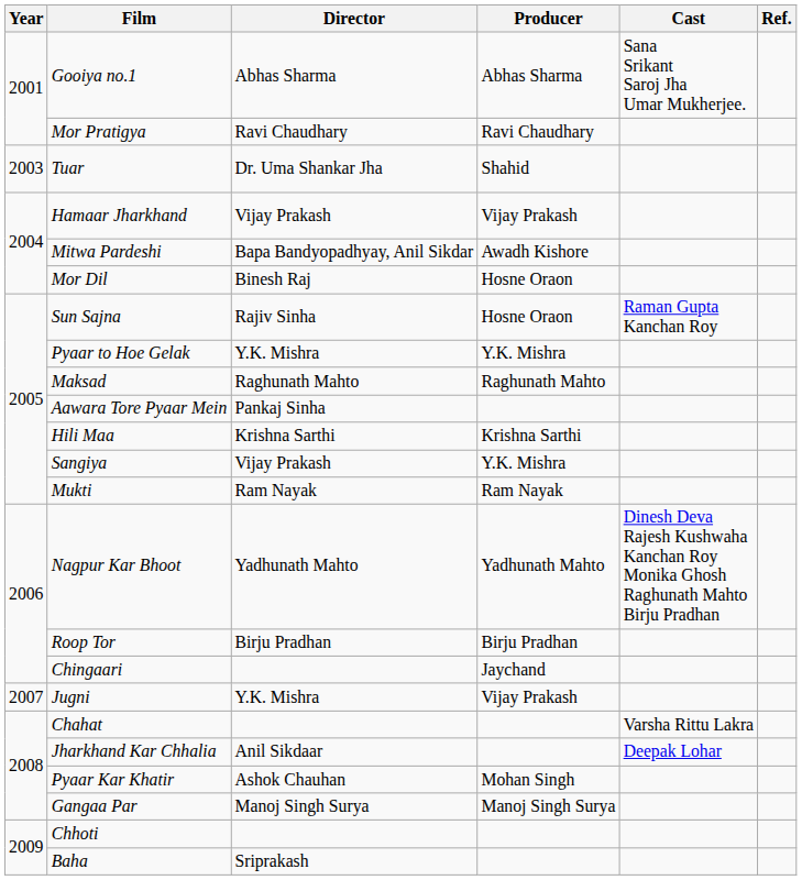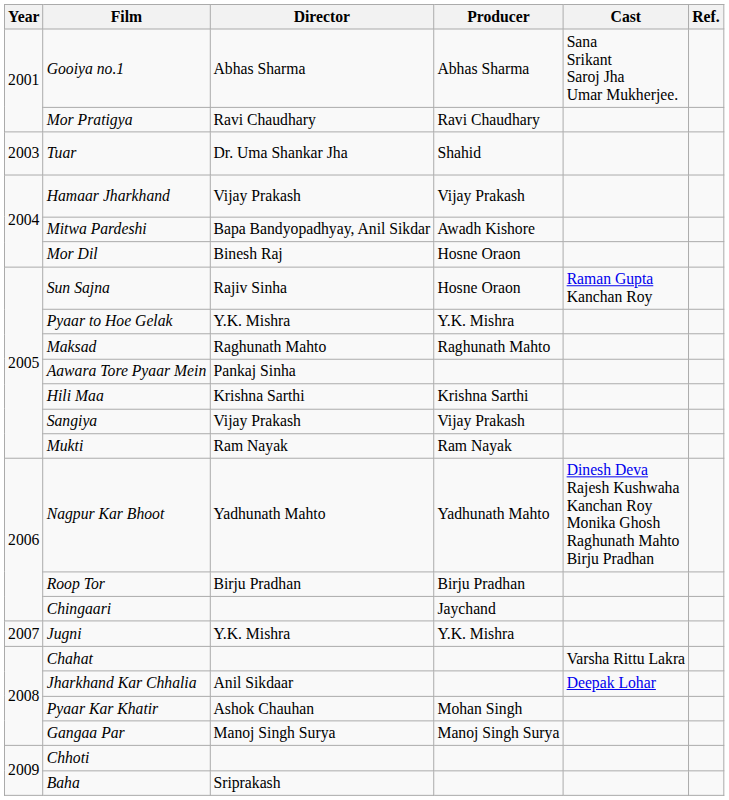Sangiya | Producer: Y.K. Mishra -> Vijay Prakash
Jugni | Producer: Vijay Prakash -> Y.K. Mishra
